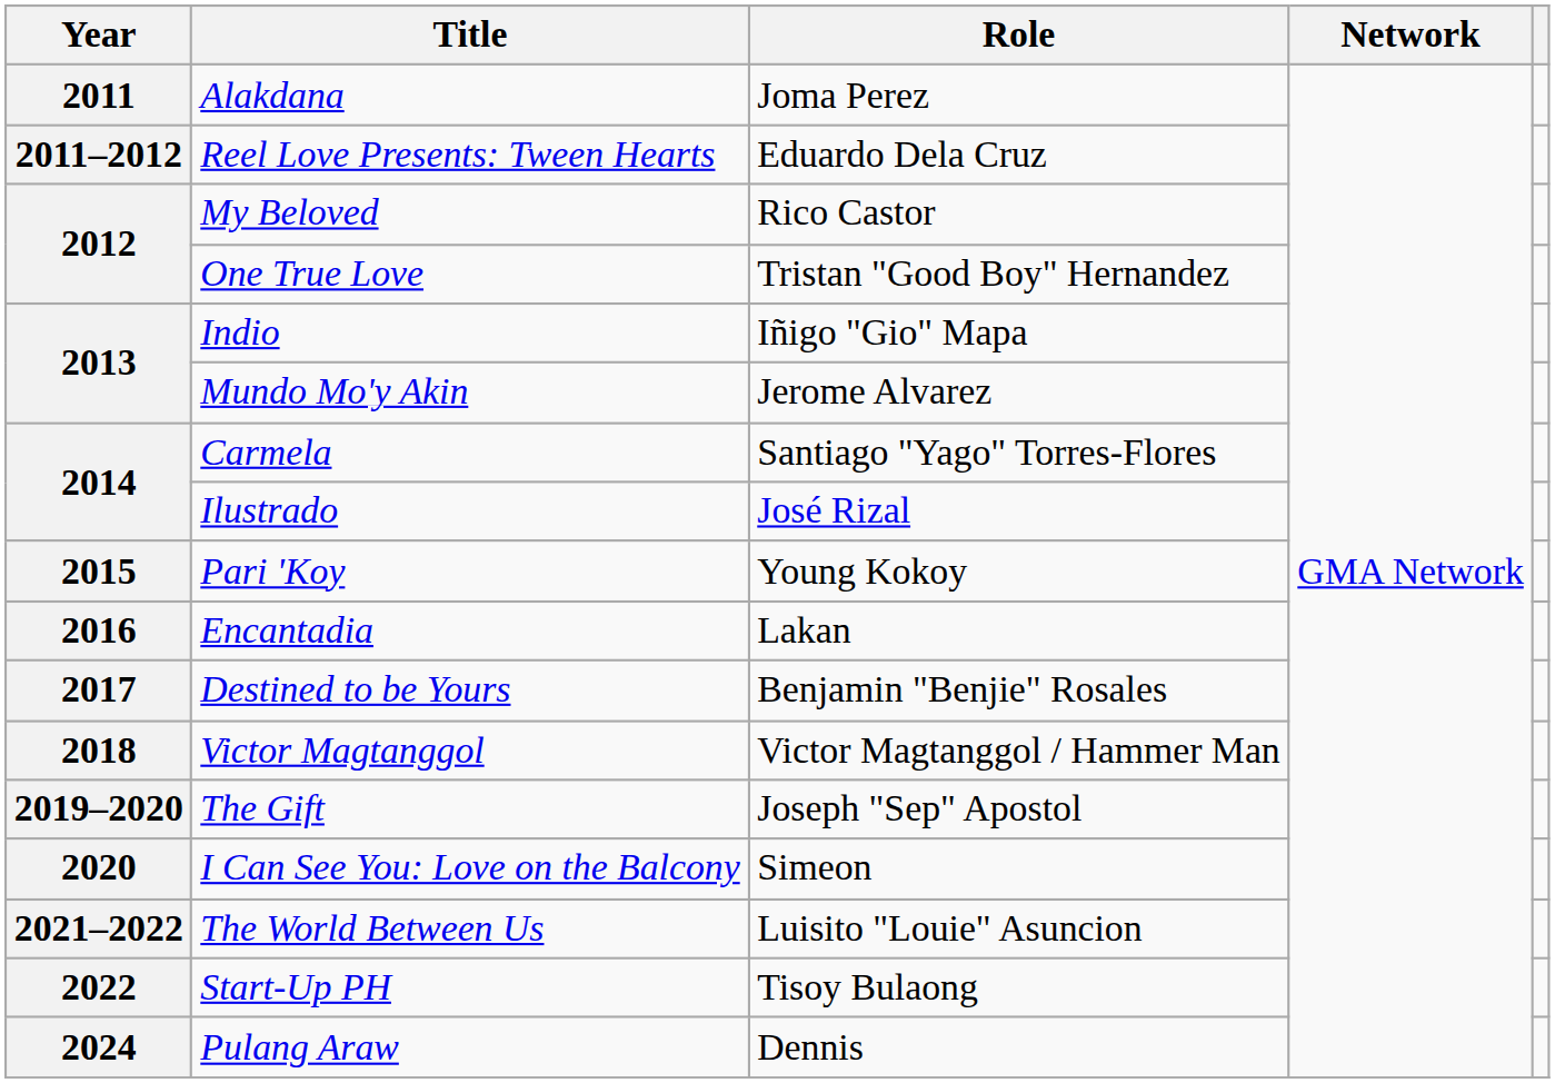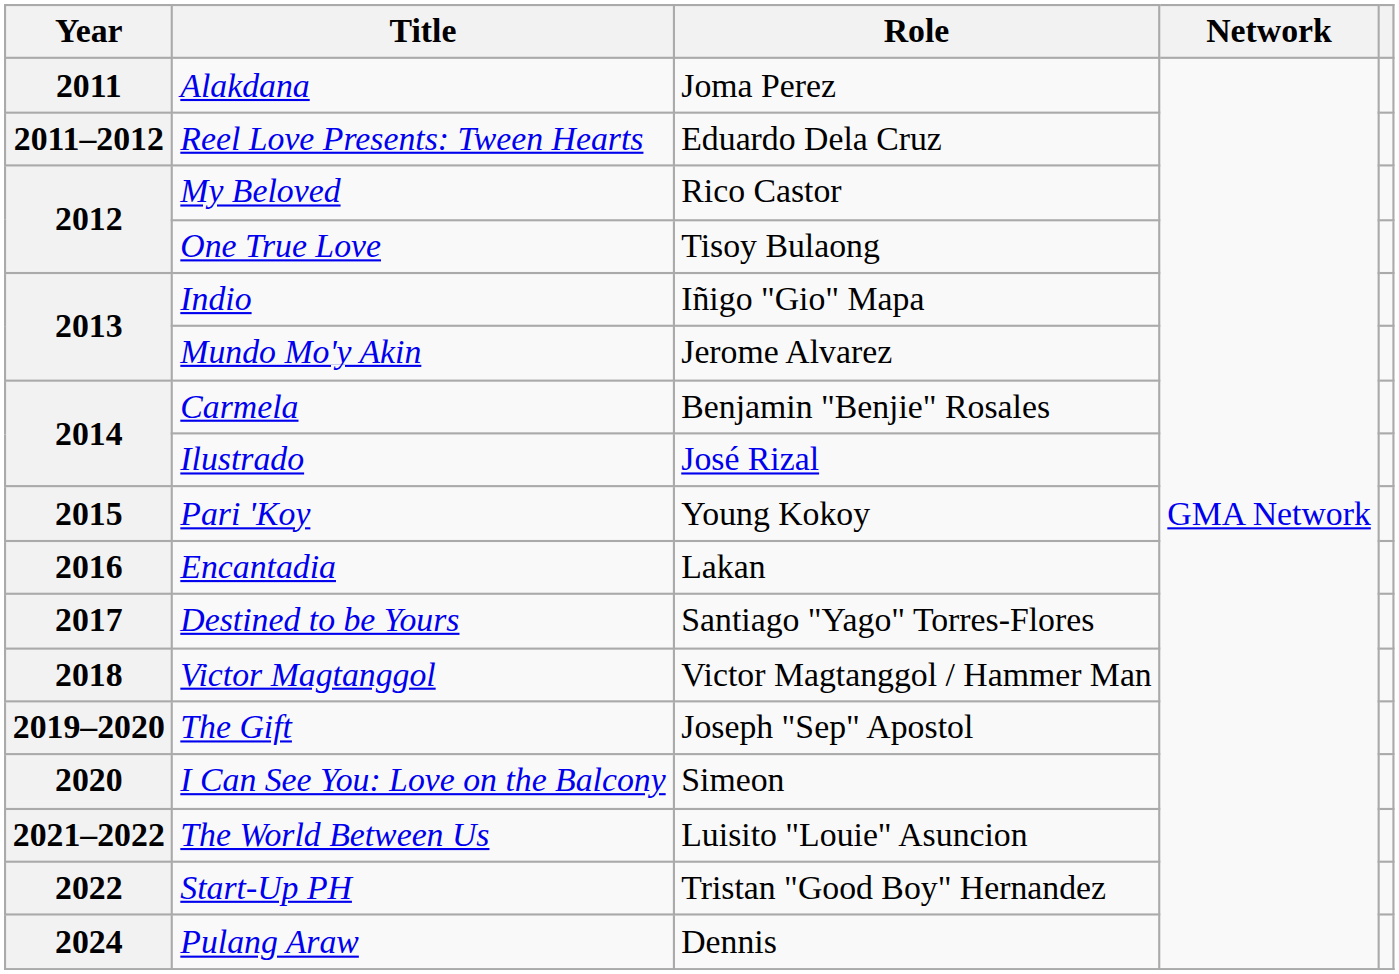One True Love | Role: Tristan "Good Boy" Hernandez -> Tisoy Bulaong
Carmela | Role: Santiago "Yago" Torres-Flores -> Benjamin "Benjie" Rosales
Destined to be Yours | Role: Benjamin "Benjie" Rosales -> Santiago "Yago" Torres-Flores
Start-Up PH | Role: Tisoy Bulaong -> Tristan "Good Boy" Hernandez
